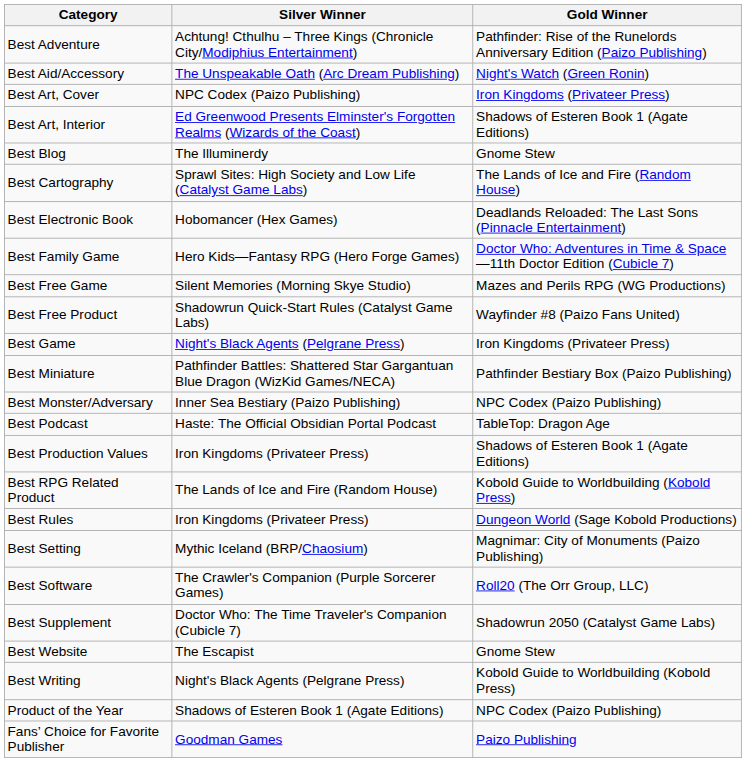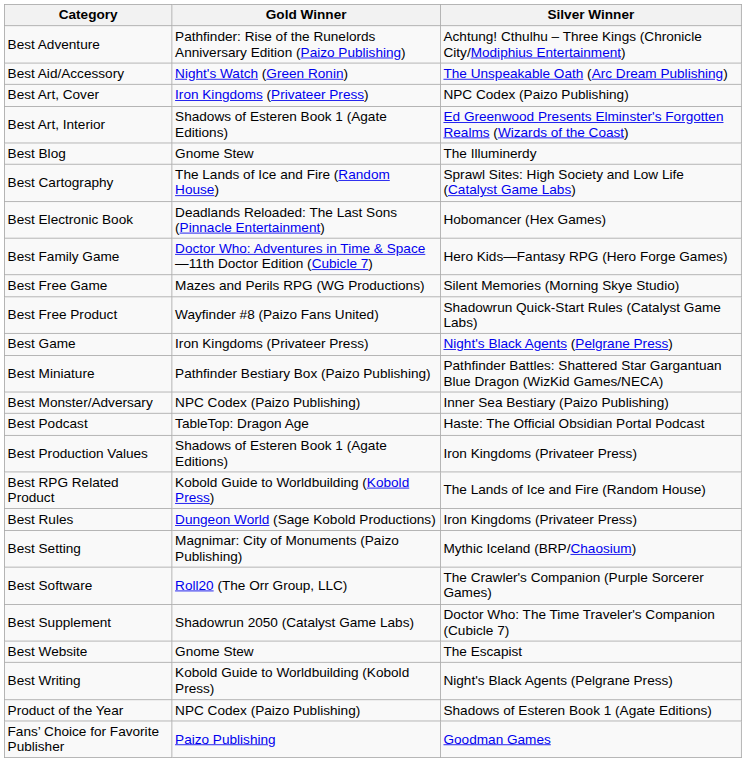columns swapped: Gold Winner <-> Silver Winner
